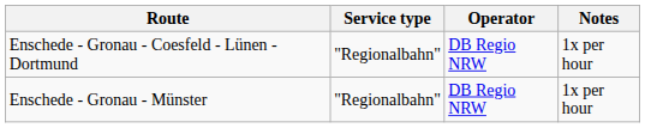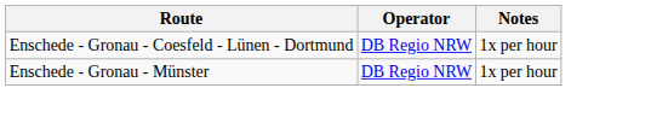- column: Service type | "Regionalbahn" | "Regionalbahn"
